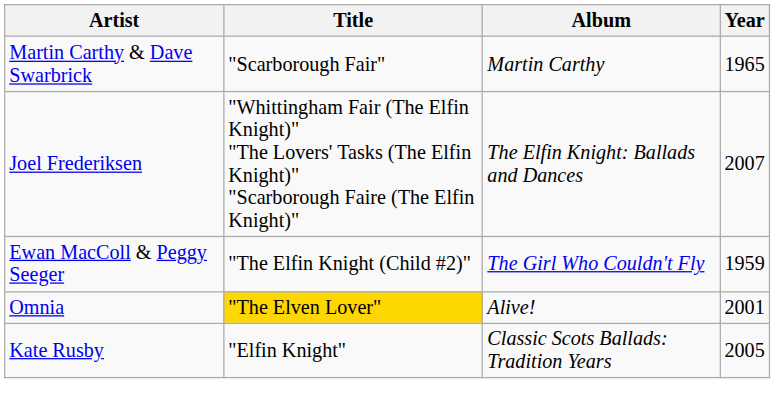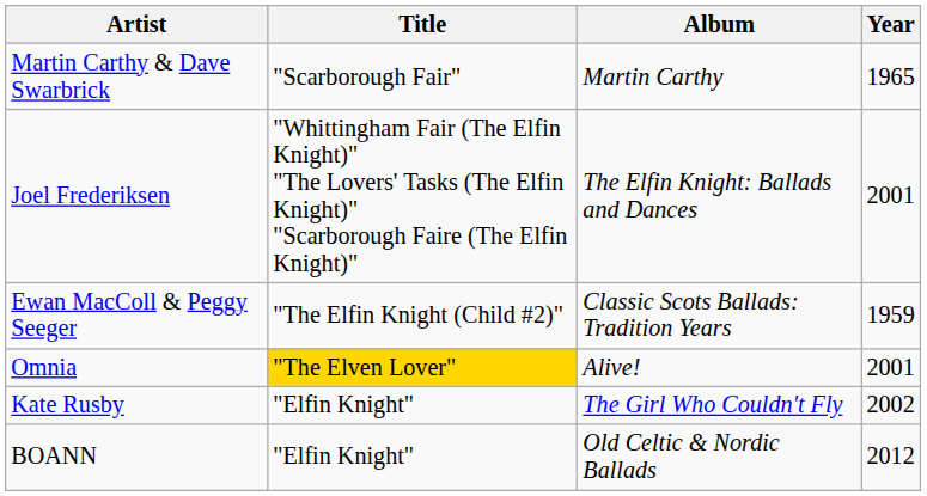Joel Frederiksen | Year: 2007 -> 2001
Ewan MacColl & Peggy Seeger | Album: The Girl Who Couldn't Fly -> Classic Scots Ballads: Tradition Years
Kate Rusby | Album: Classic Scots Ballads: Tradition Years -> The Girl Who Couldn't Fly
Kate Rusby | Year: 2005 -> 2002
+ row: BOANN | "Elfin Knight" | Old Celtic & Nordic Ballads | 2012
